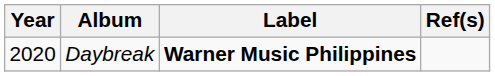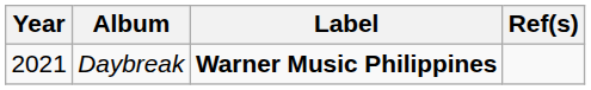Daybreak | Year: 2020 -> 2021
